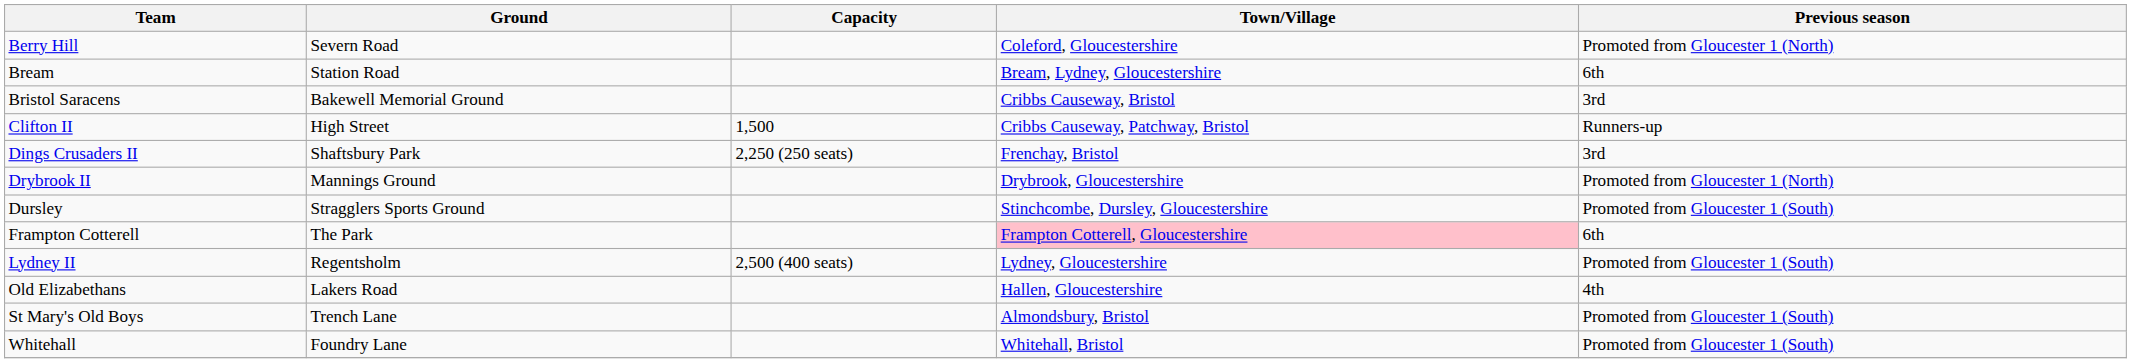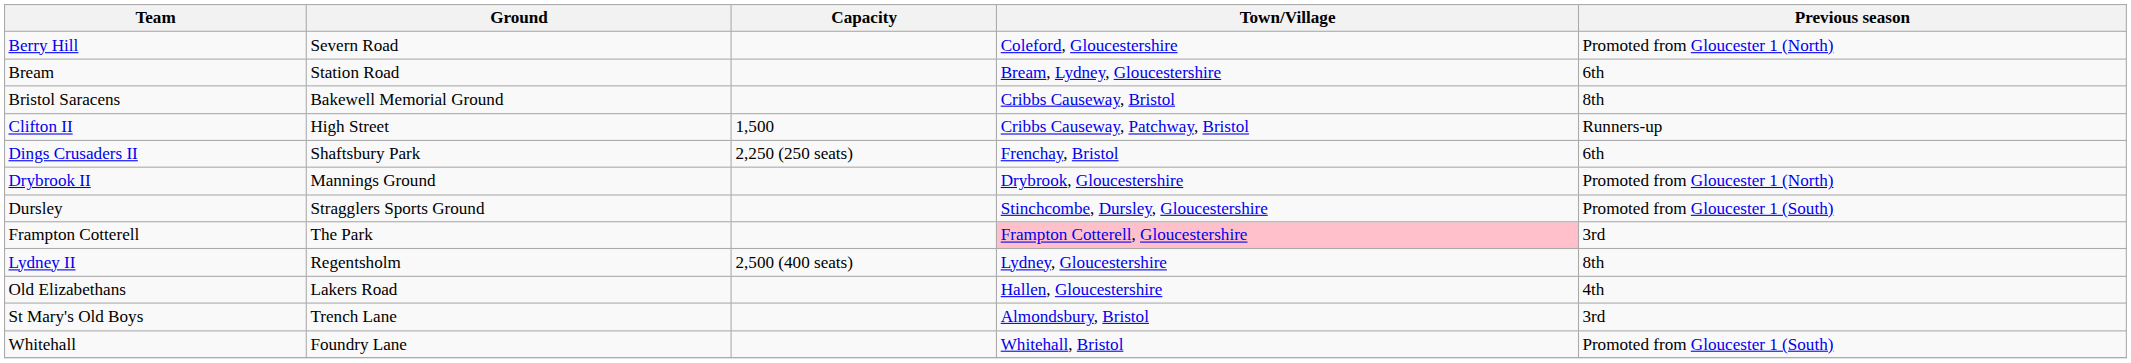Bristol Saracens | Previous season: 3rd -> 8th
Dings Crusaders II | Previous season: 3rd -> 6th
Frampton Cotterell | Previous season: 6th -> 3rd
Lydney II | Previous season: Promoted from Gloucester 1 (South) -> 8th
St Mary's Old Boys | Previous season: Promoted from Gloucester 1 (South) -> 3rd
